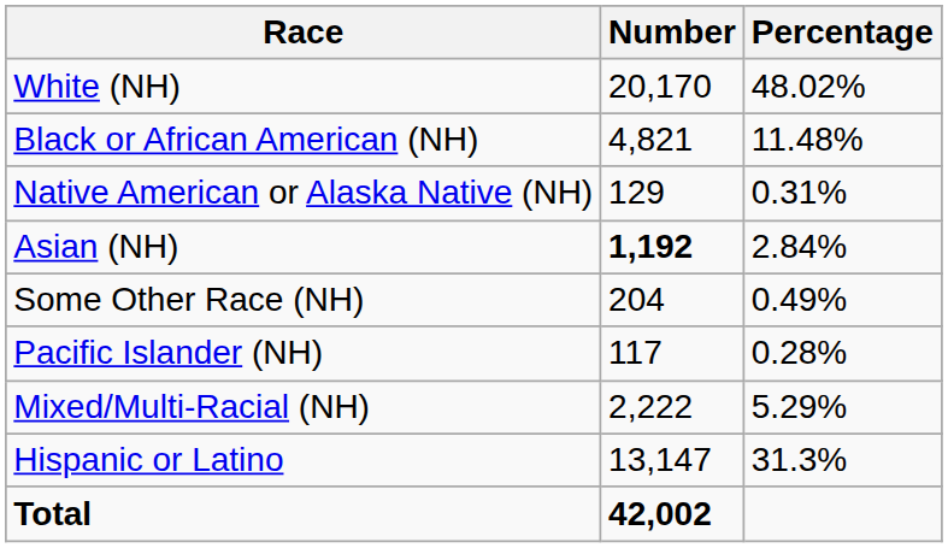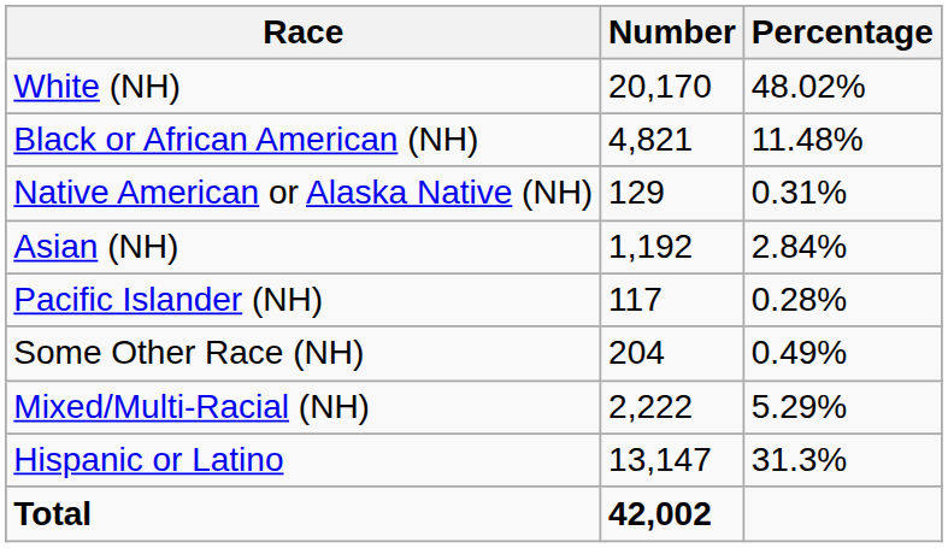Asian (NH) | Number: bold -> normal
rows swapped: Pacific Islander (NH) <-> Some Other Race (NH)
